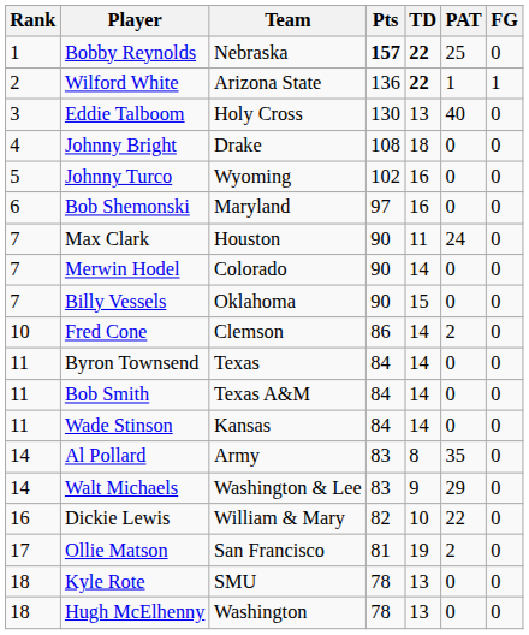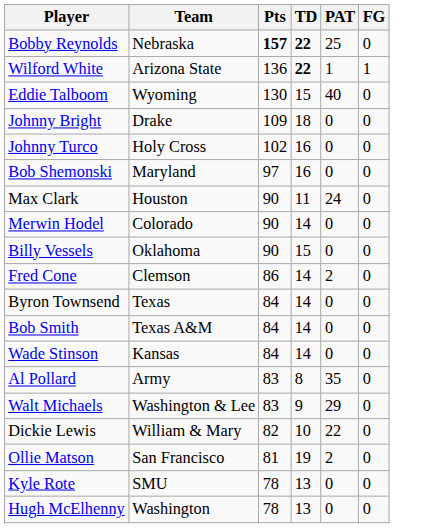- column: Rank | 1 | 2 | 3 | 4 | 5 | 6 | 7 | 7 | 7 | 10 | 11 | 11 | 11 | 14 | 14 | 16 | 17 | 18 | 18
Eddie Talboom | Team: Holy Cross -> Wyoming
Eddie Talboom | TD: 13 -> 15
Johnny Bright | Pts: 108 -> 109
Johnny Turco | Team: Wyoming -> Holy Cross
